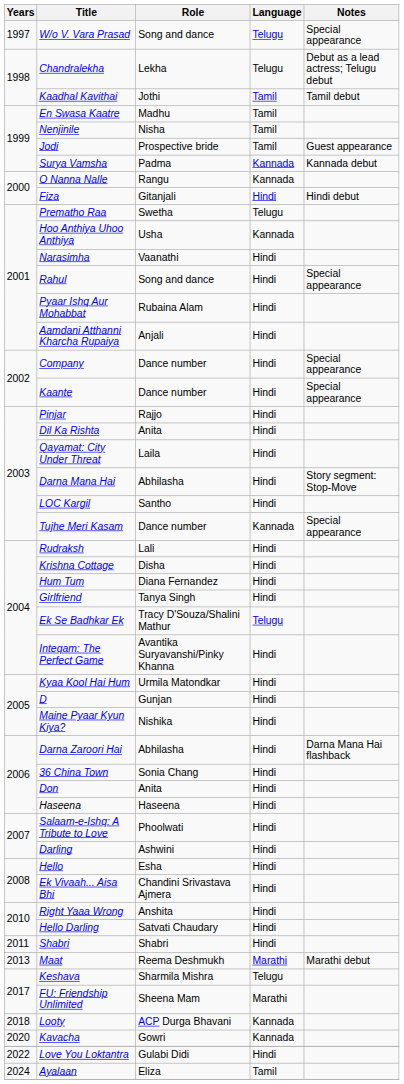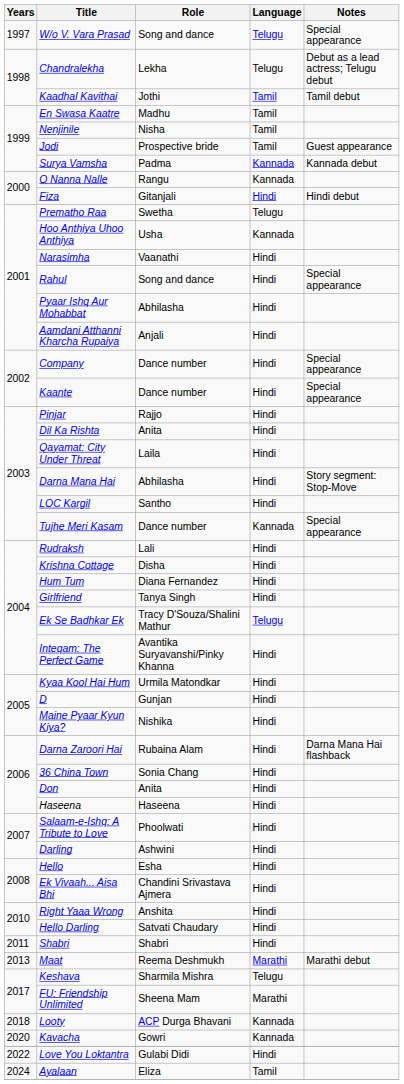Pyaar Ishq Aur Mohabbat | Role: Rubaina Alam -> Abhilasha
Darna Zaroori Hai | Role: Abhilasha -> Rubaina Alam
